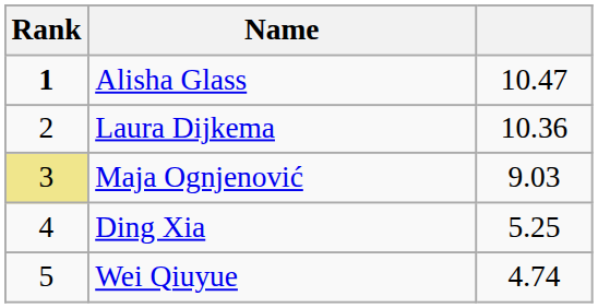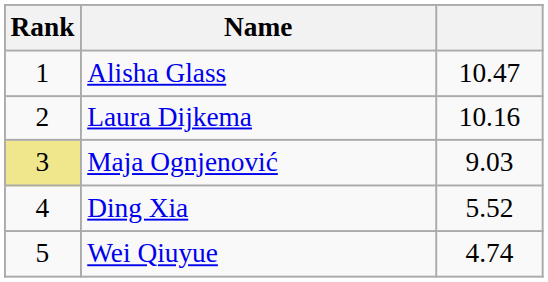Alisha Glass | Rank: bold -> normal
Laura Dijkema | column 3: 10.36 -> 10.16
Ding Xia | column 3: 5.25 -> 5.52
